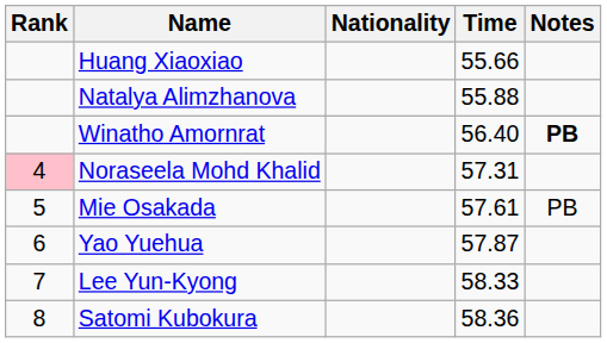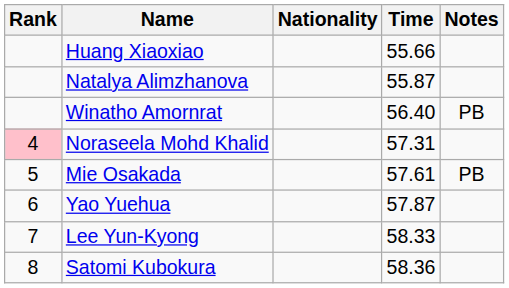Natalya Alimzhanova | Time: 55.88 -> 55.87
Winatho Amornrat | Notes: bold -> normal
